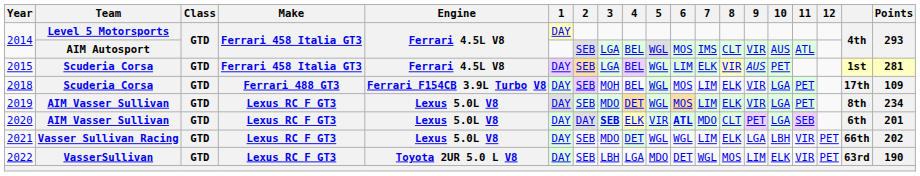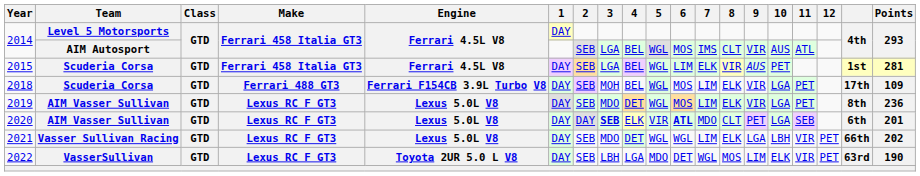2019 | Points: 234 -> 236
